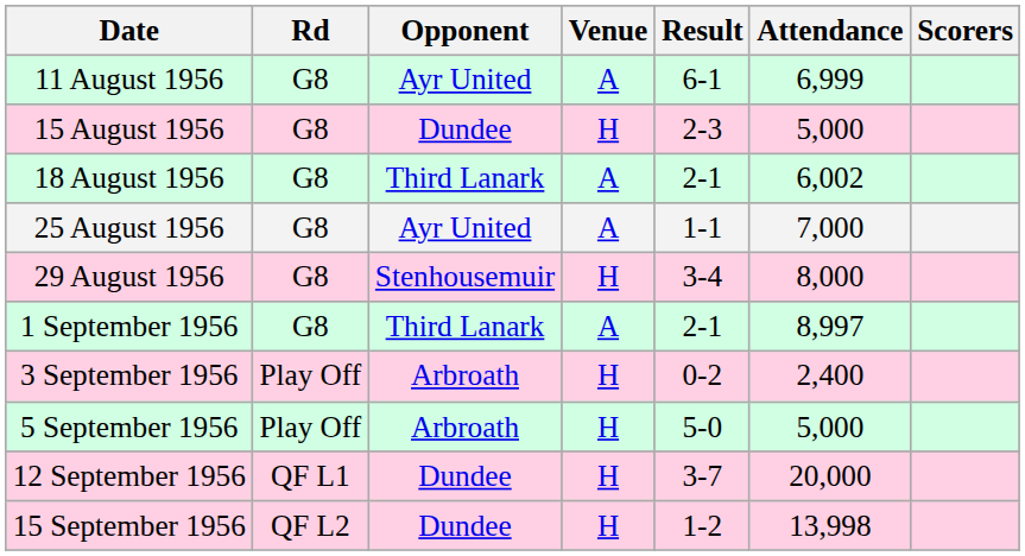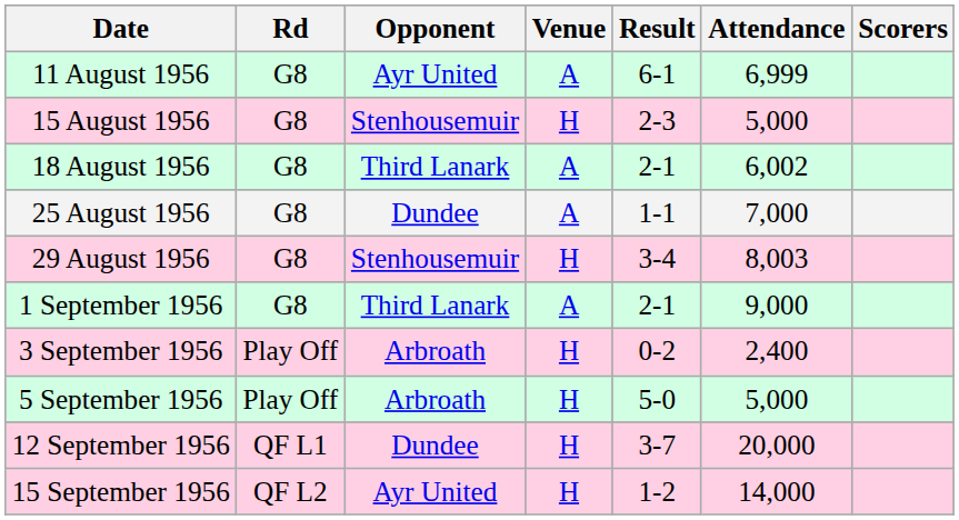15 August 1956 | Opponent: Dundee -> Stenhousemuir
25 August 1956 | Opponent: Ayr United -> Dundee
29 August 1956 | Attendance: 8,000 -> 8,003
1 September 1956 | Attendance: 8,997 -> 9,000
15 September 1956 | Opponent: Dundee -> Ayr United
15 September 1956 | Attendance: 13,998 -> 14,000
